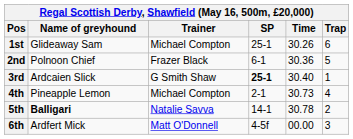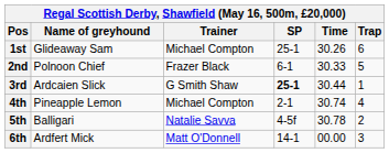2nd | Time: 30.36 -> 30.33
3rd | Time: 30.40 -> 30.44
4th | Time: 30.73 -> 30.74
5th | Name of greyhound: bold -> normal
5th | SP: 14-1 -> 4-5f
6th | SP: 4-5f -> 14-1
